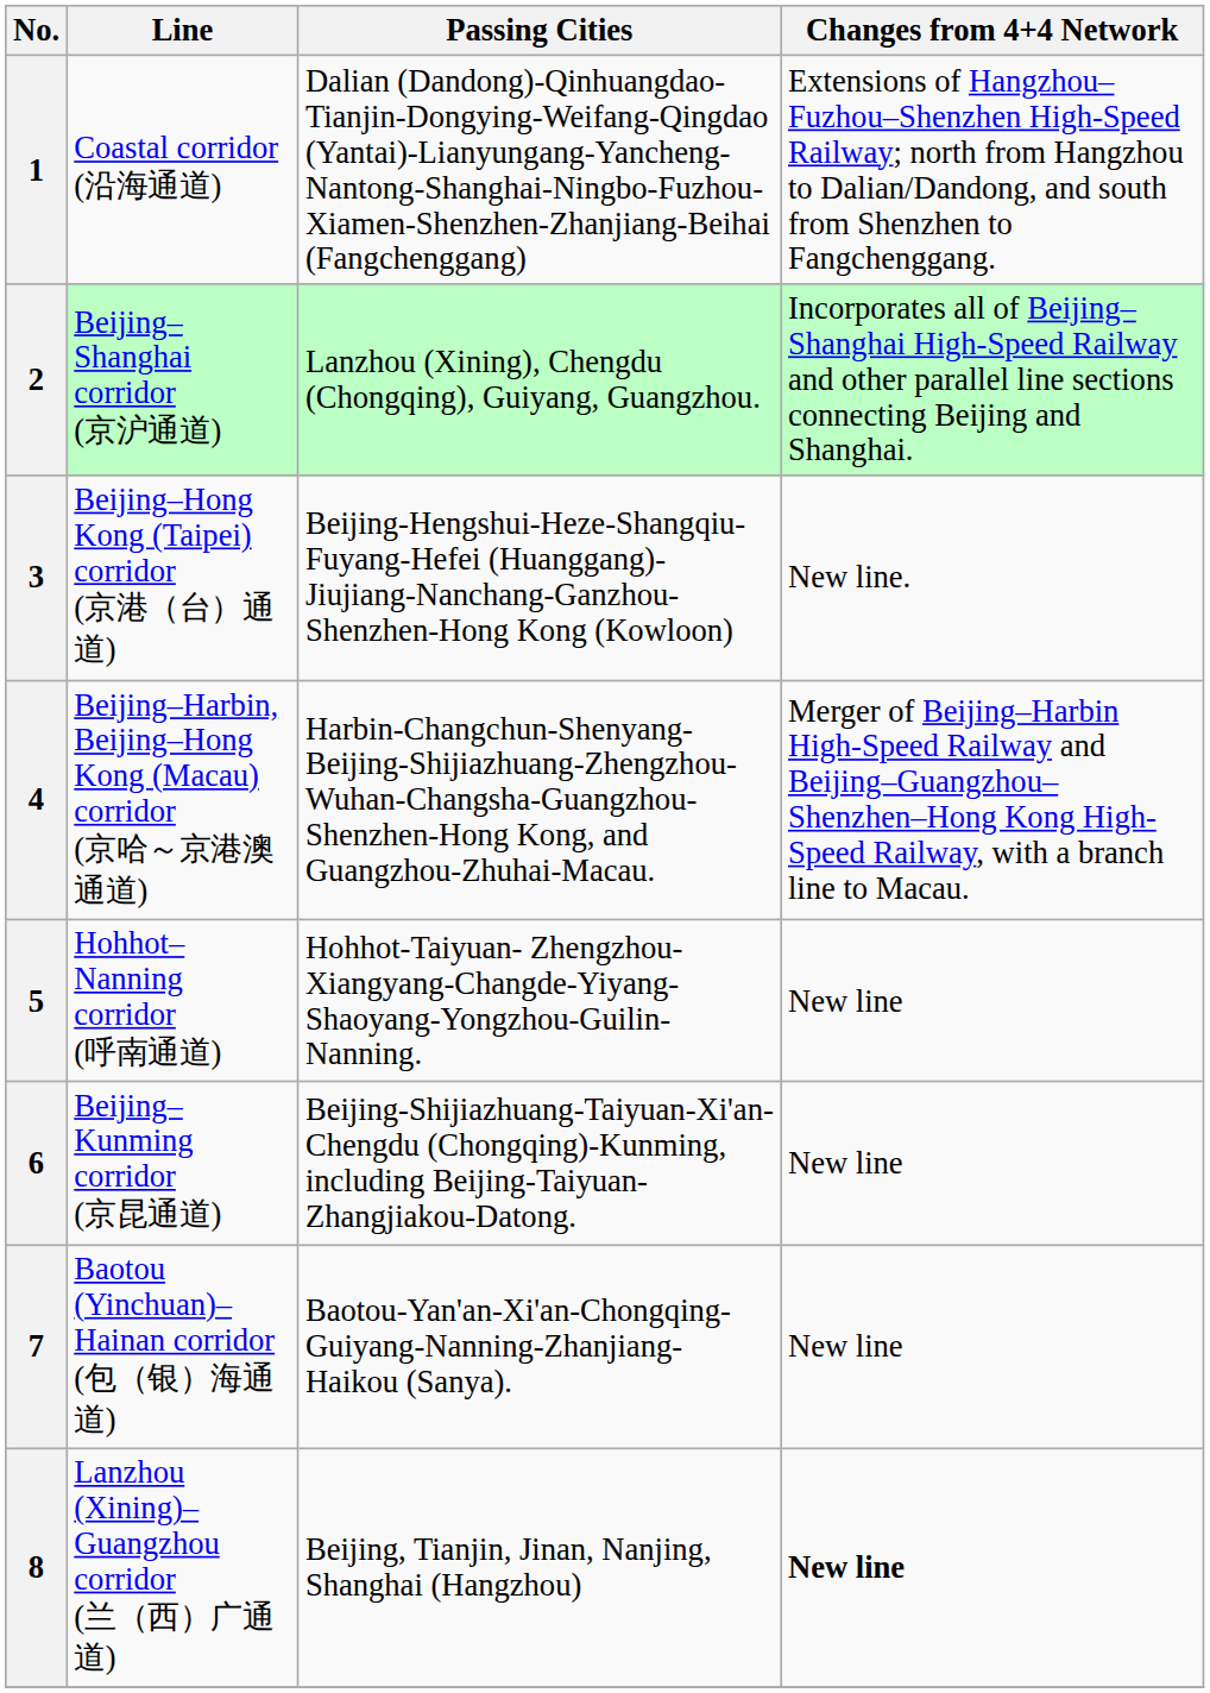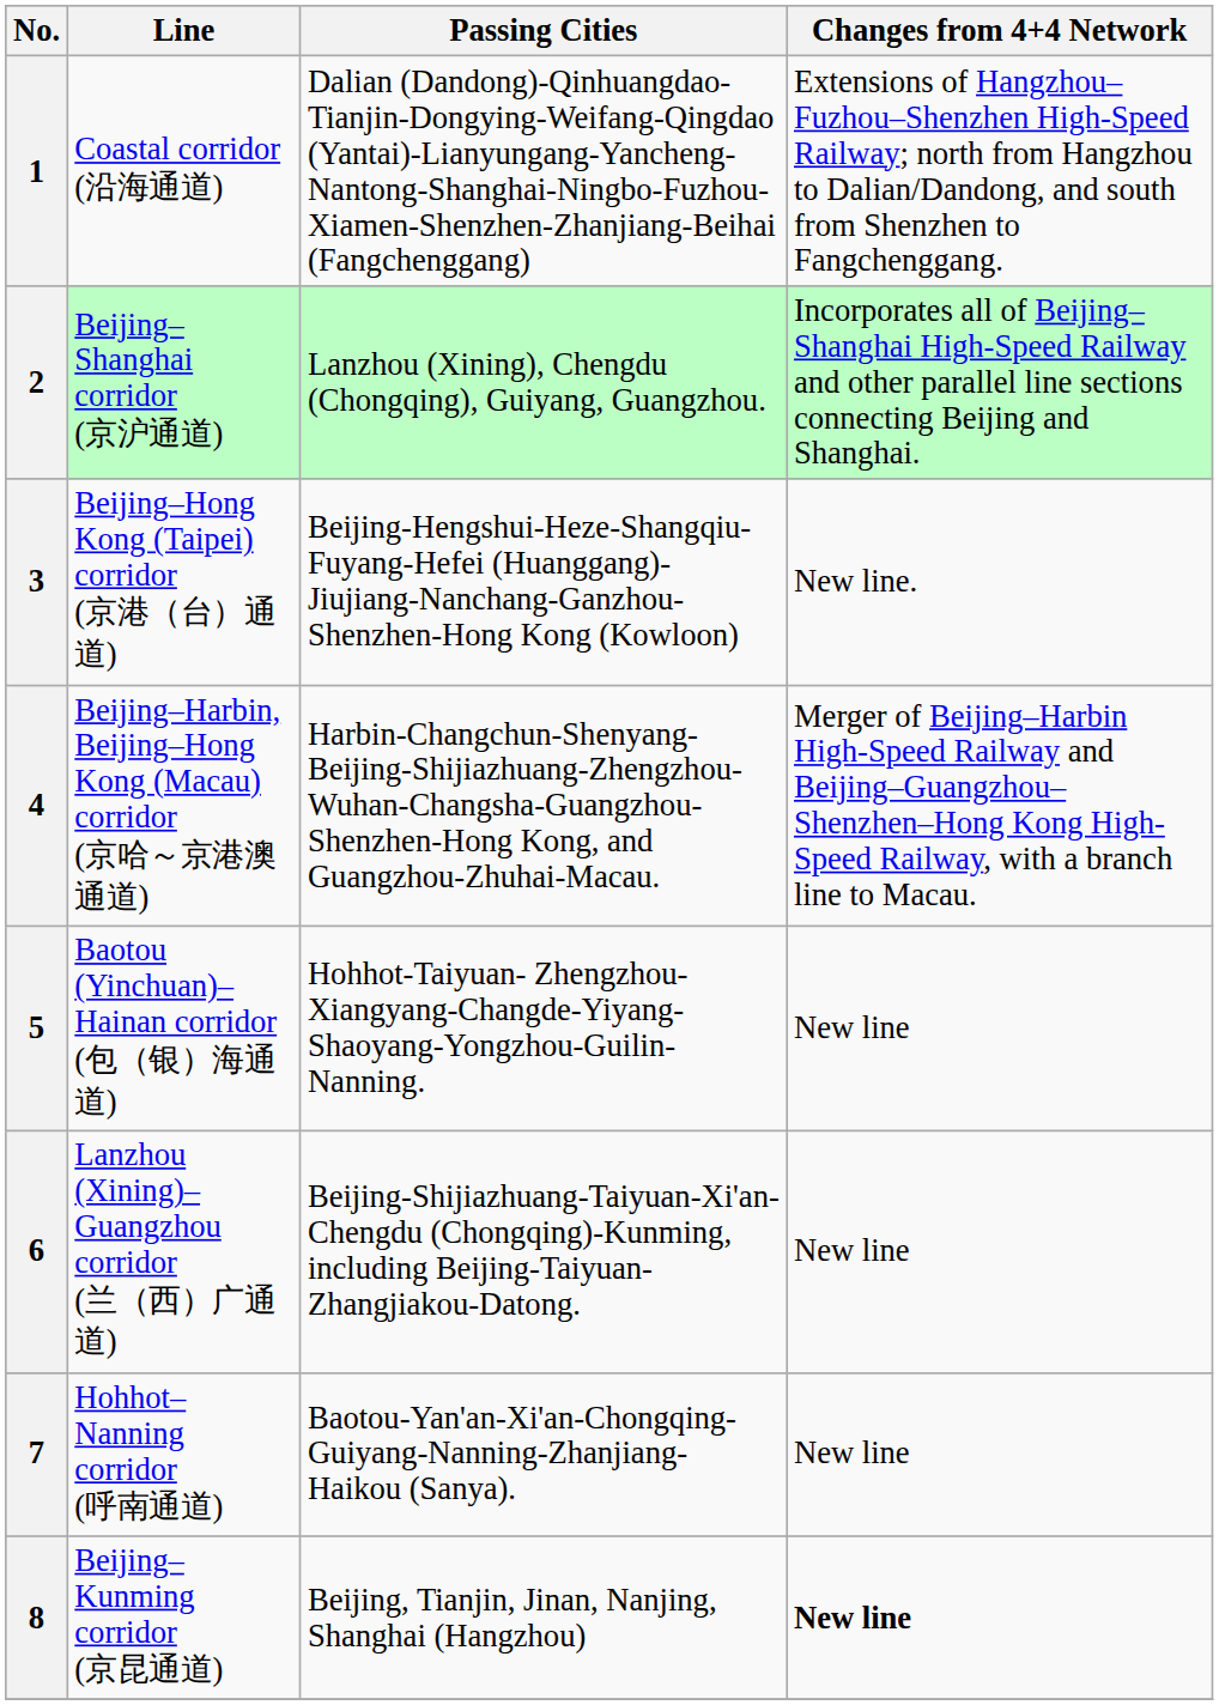5 | Line: Hohhot–Nanning corridor (呼南通道) -> Baotou (Yinchuan)–Hainan corridor (包（银）海通道)
6 | Line: Beijing–Kunming corridor (京昆通道) -> Lanzhou (Xining)–Guangzhou corridor (兰（西）广通道)
7 | Line: Baotou (Yinchuan)–Hainan corridor (包（银）海通道) -> Hohhot–Nanning corridor (呼南通道)
8 | Line: Lanzhou (Xining)–Guangzhou corridor (兰（西）广通道) -> Beijing–Kunming corridor (京昆通道)
